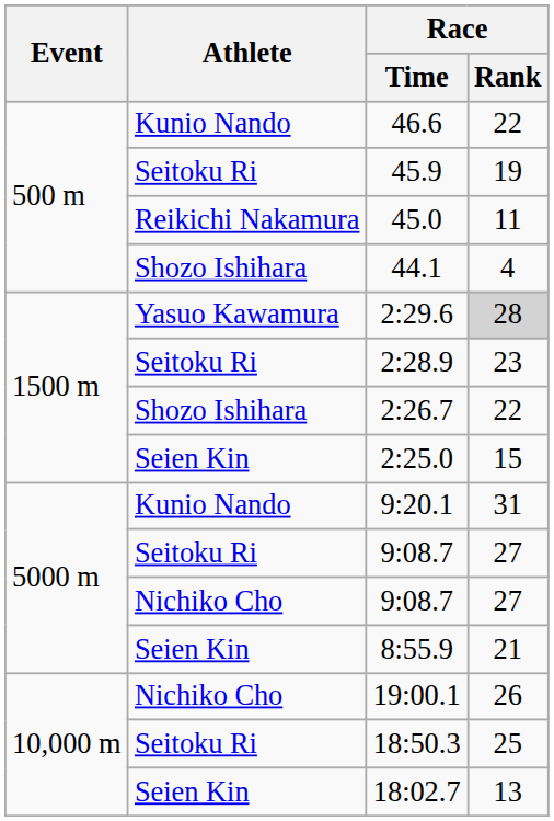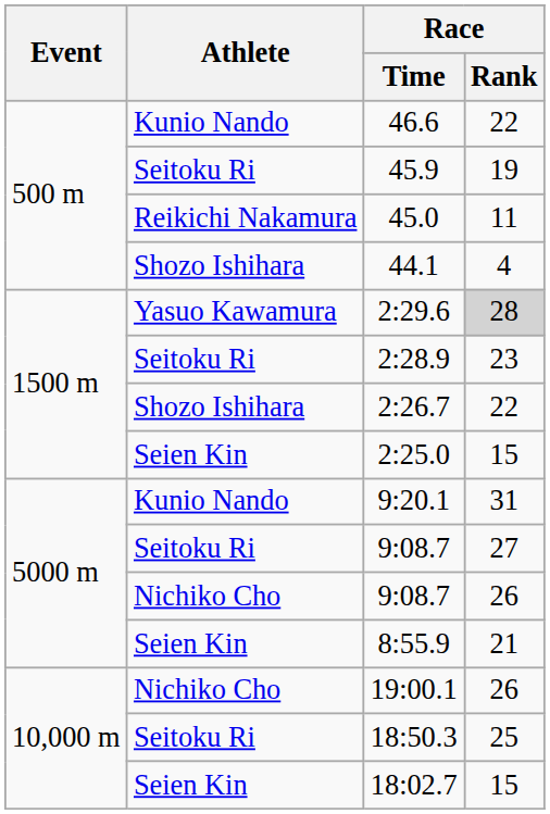Nichiko Cho / 9:08.7 | Race / Rank: 27 -> 26
18:02.7 | Race / Rank: 13 -> 15
